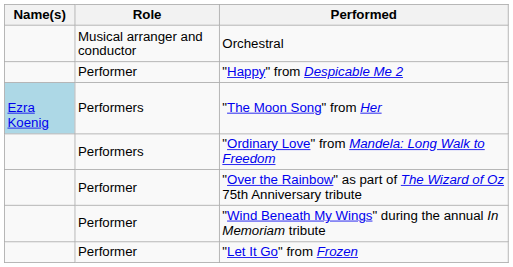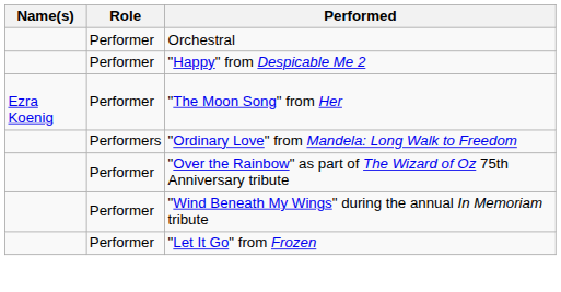Orchestral | Role: Musical arranger and conductor -> Performer
"The Moon Song" from Her | Name(s): lightblue background -> no background
"The Moon Song" from Her | Role: Performers -> Performer
